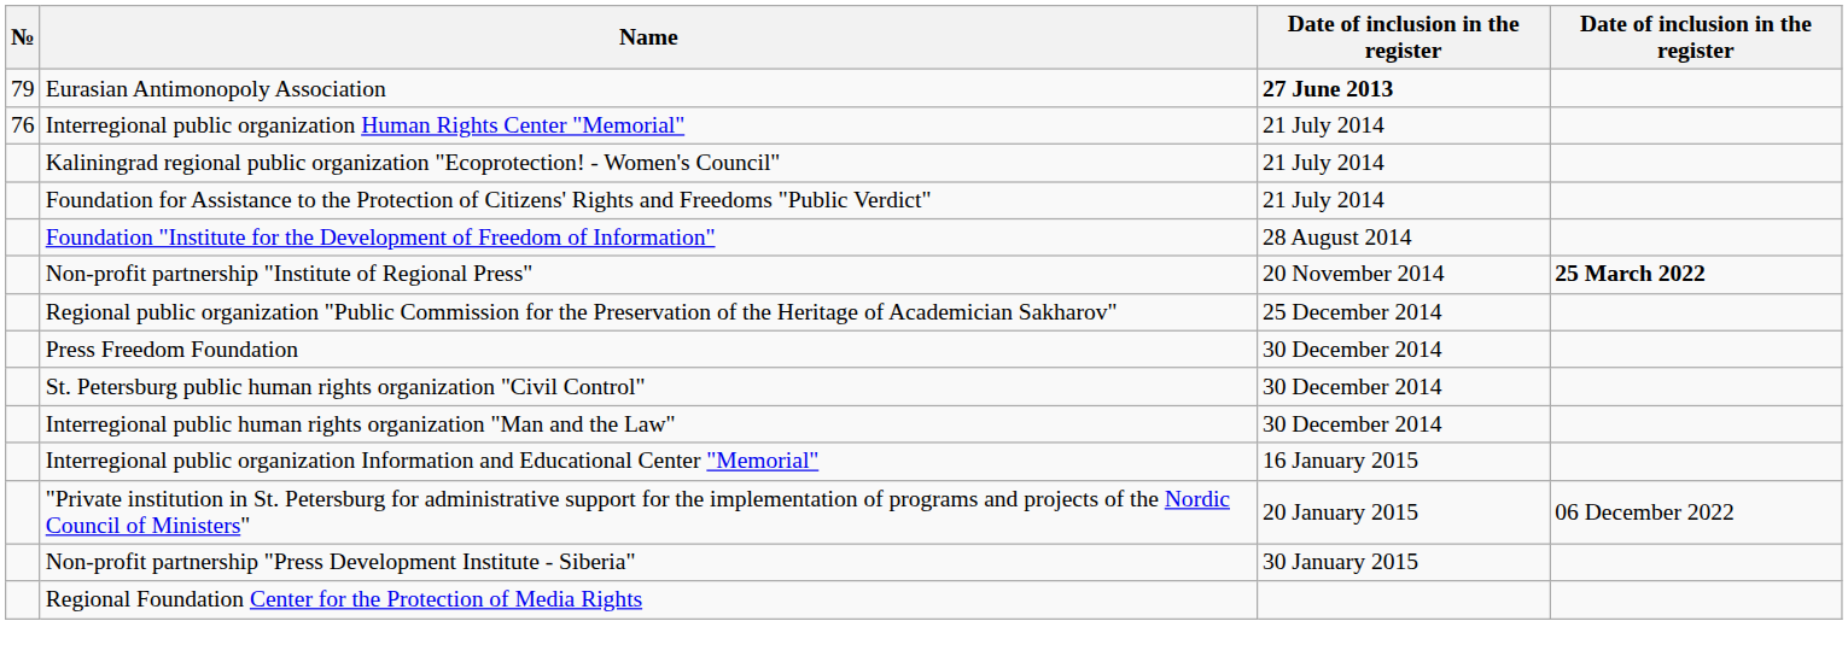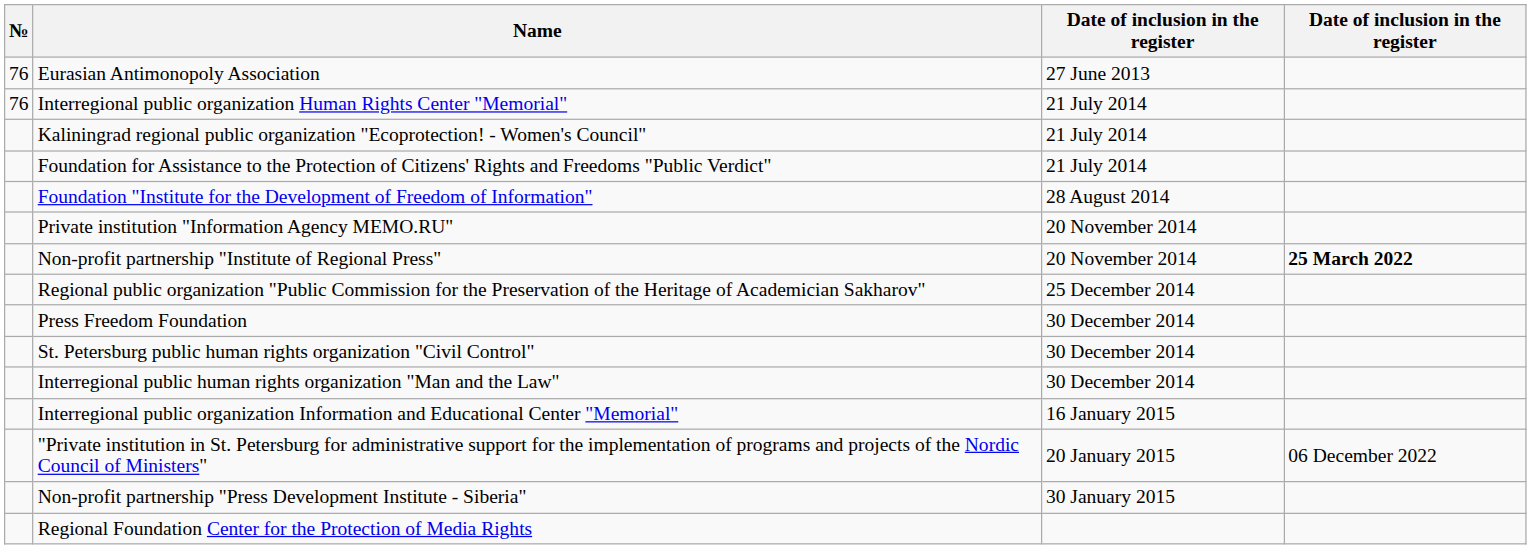Eurasian Antimonopoly Association | №: 79 -> 76
Eurasian Antimonopoly Association | column 3: bold -> normal
+ row: Private institution "Information Agency MEMO.RU" | 20 November 2014
